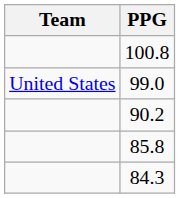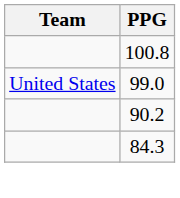- row: 85.8
